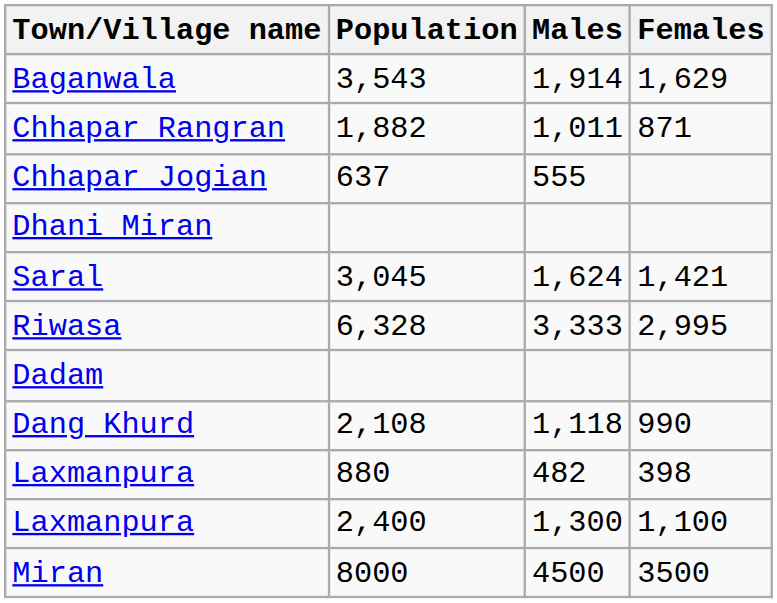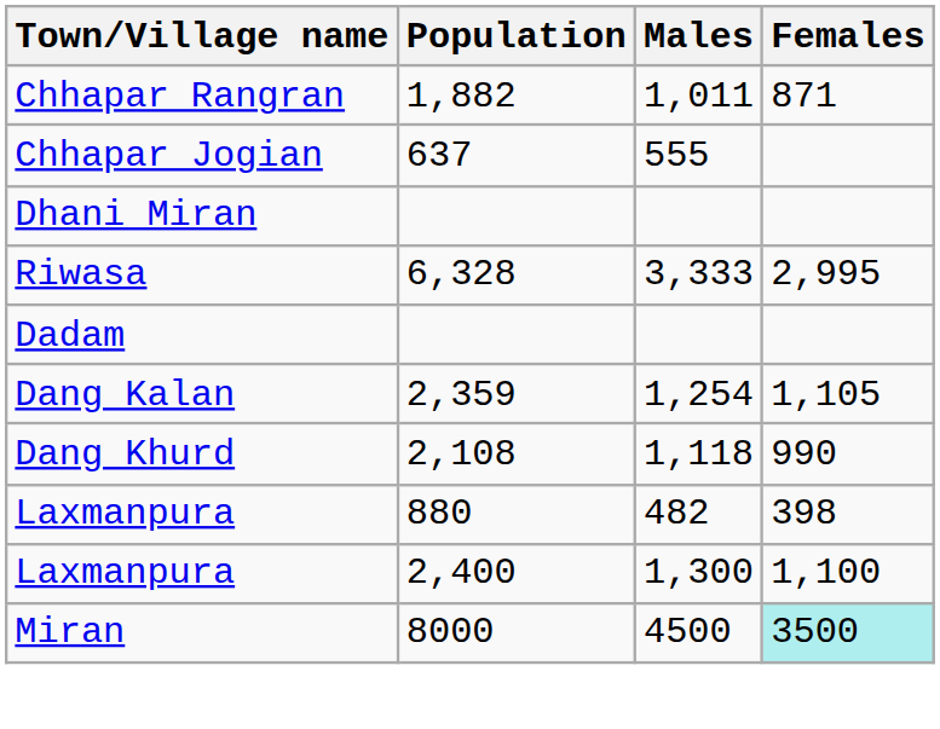- row: Baganwala | 3,543 | 1,914 | 1,629
- row: Saral | 3,045 | 1,624 | 1,421
+ row: Dang Kalan | 2,359 | 1,254 | 1,105
Miran | Females: no background -> paleturquoise background
